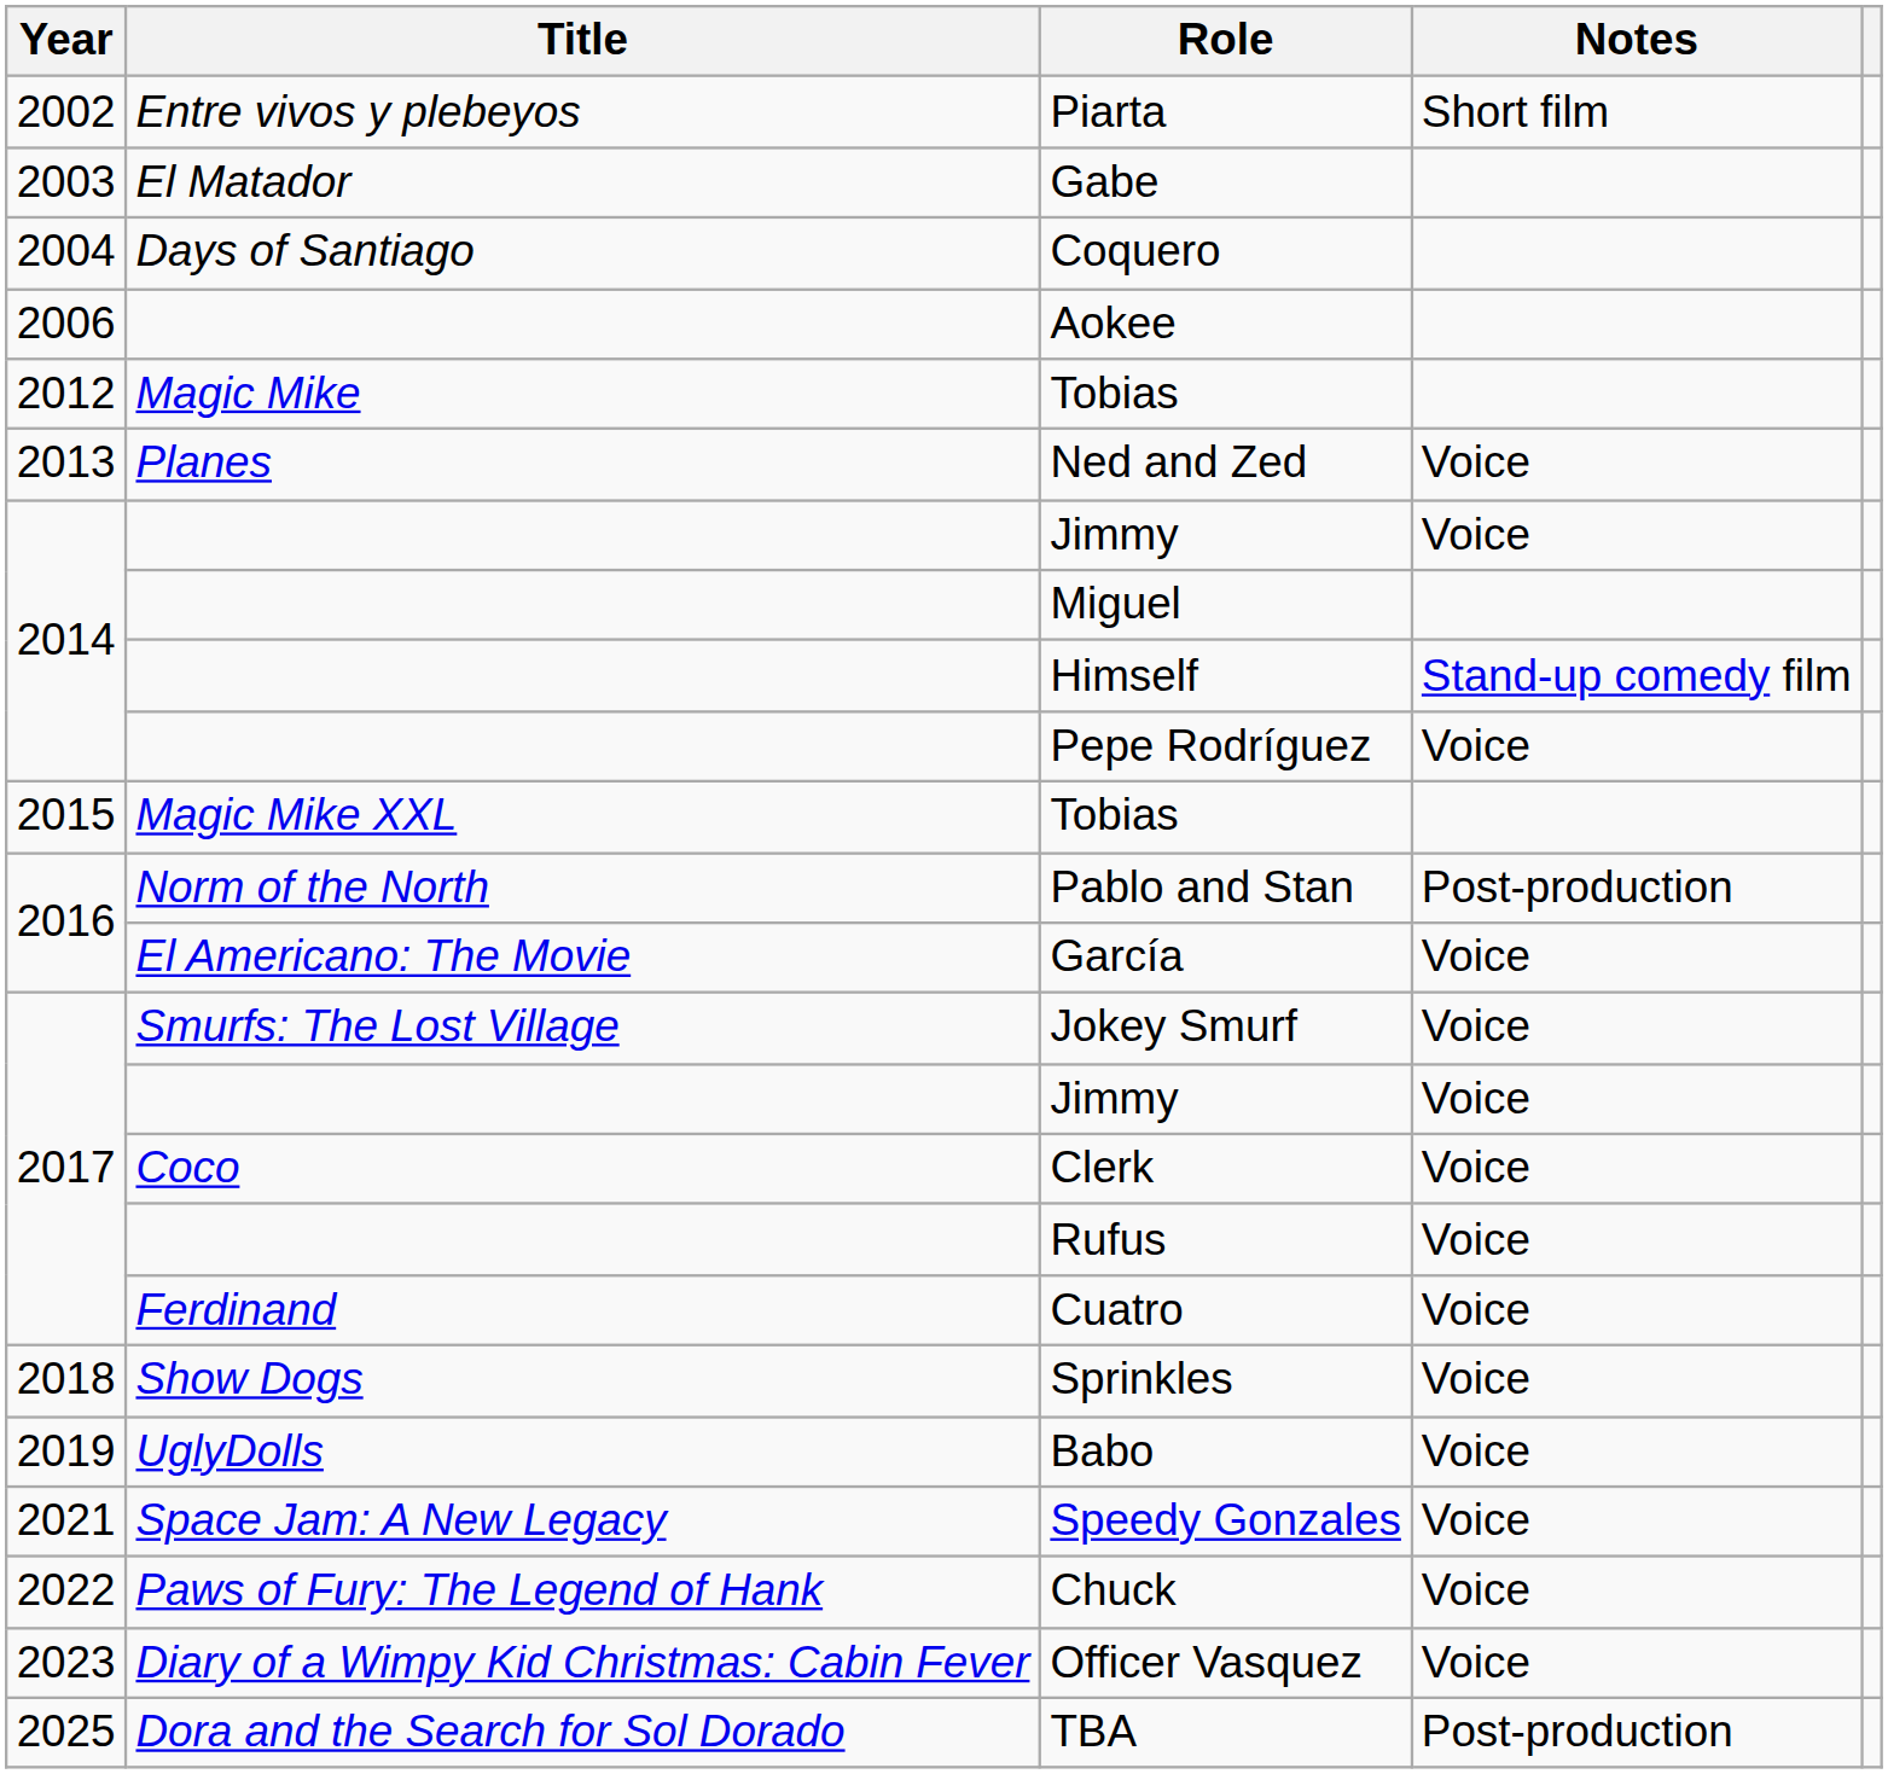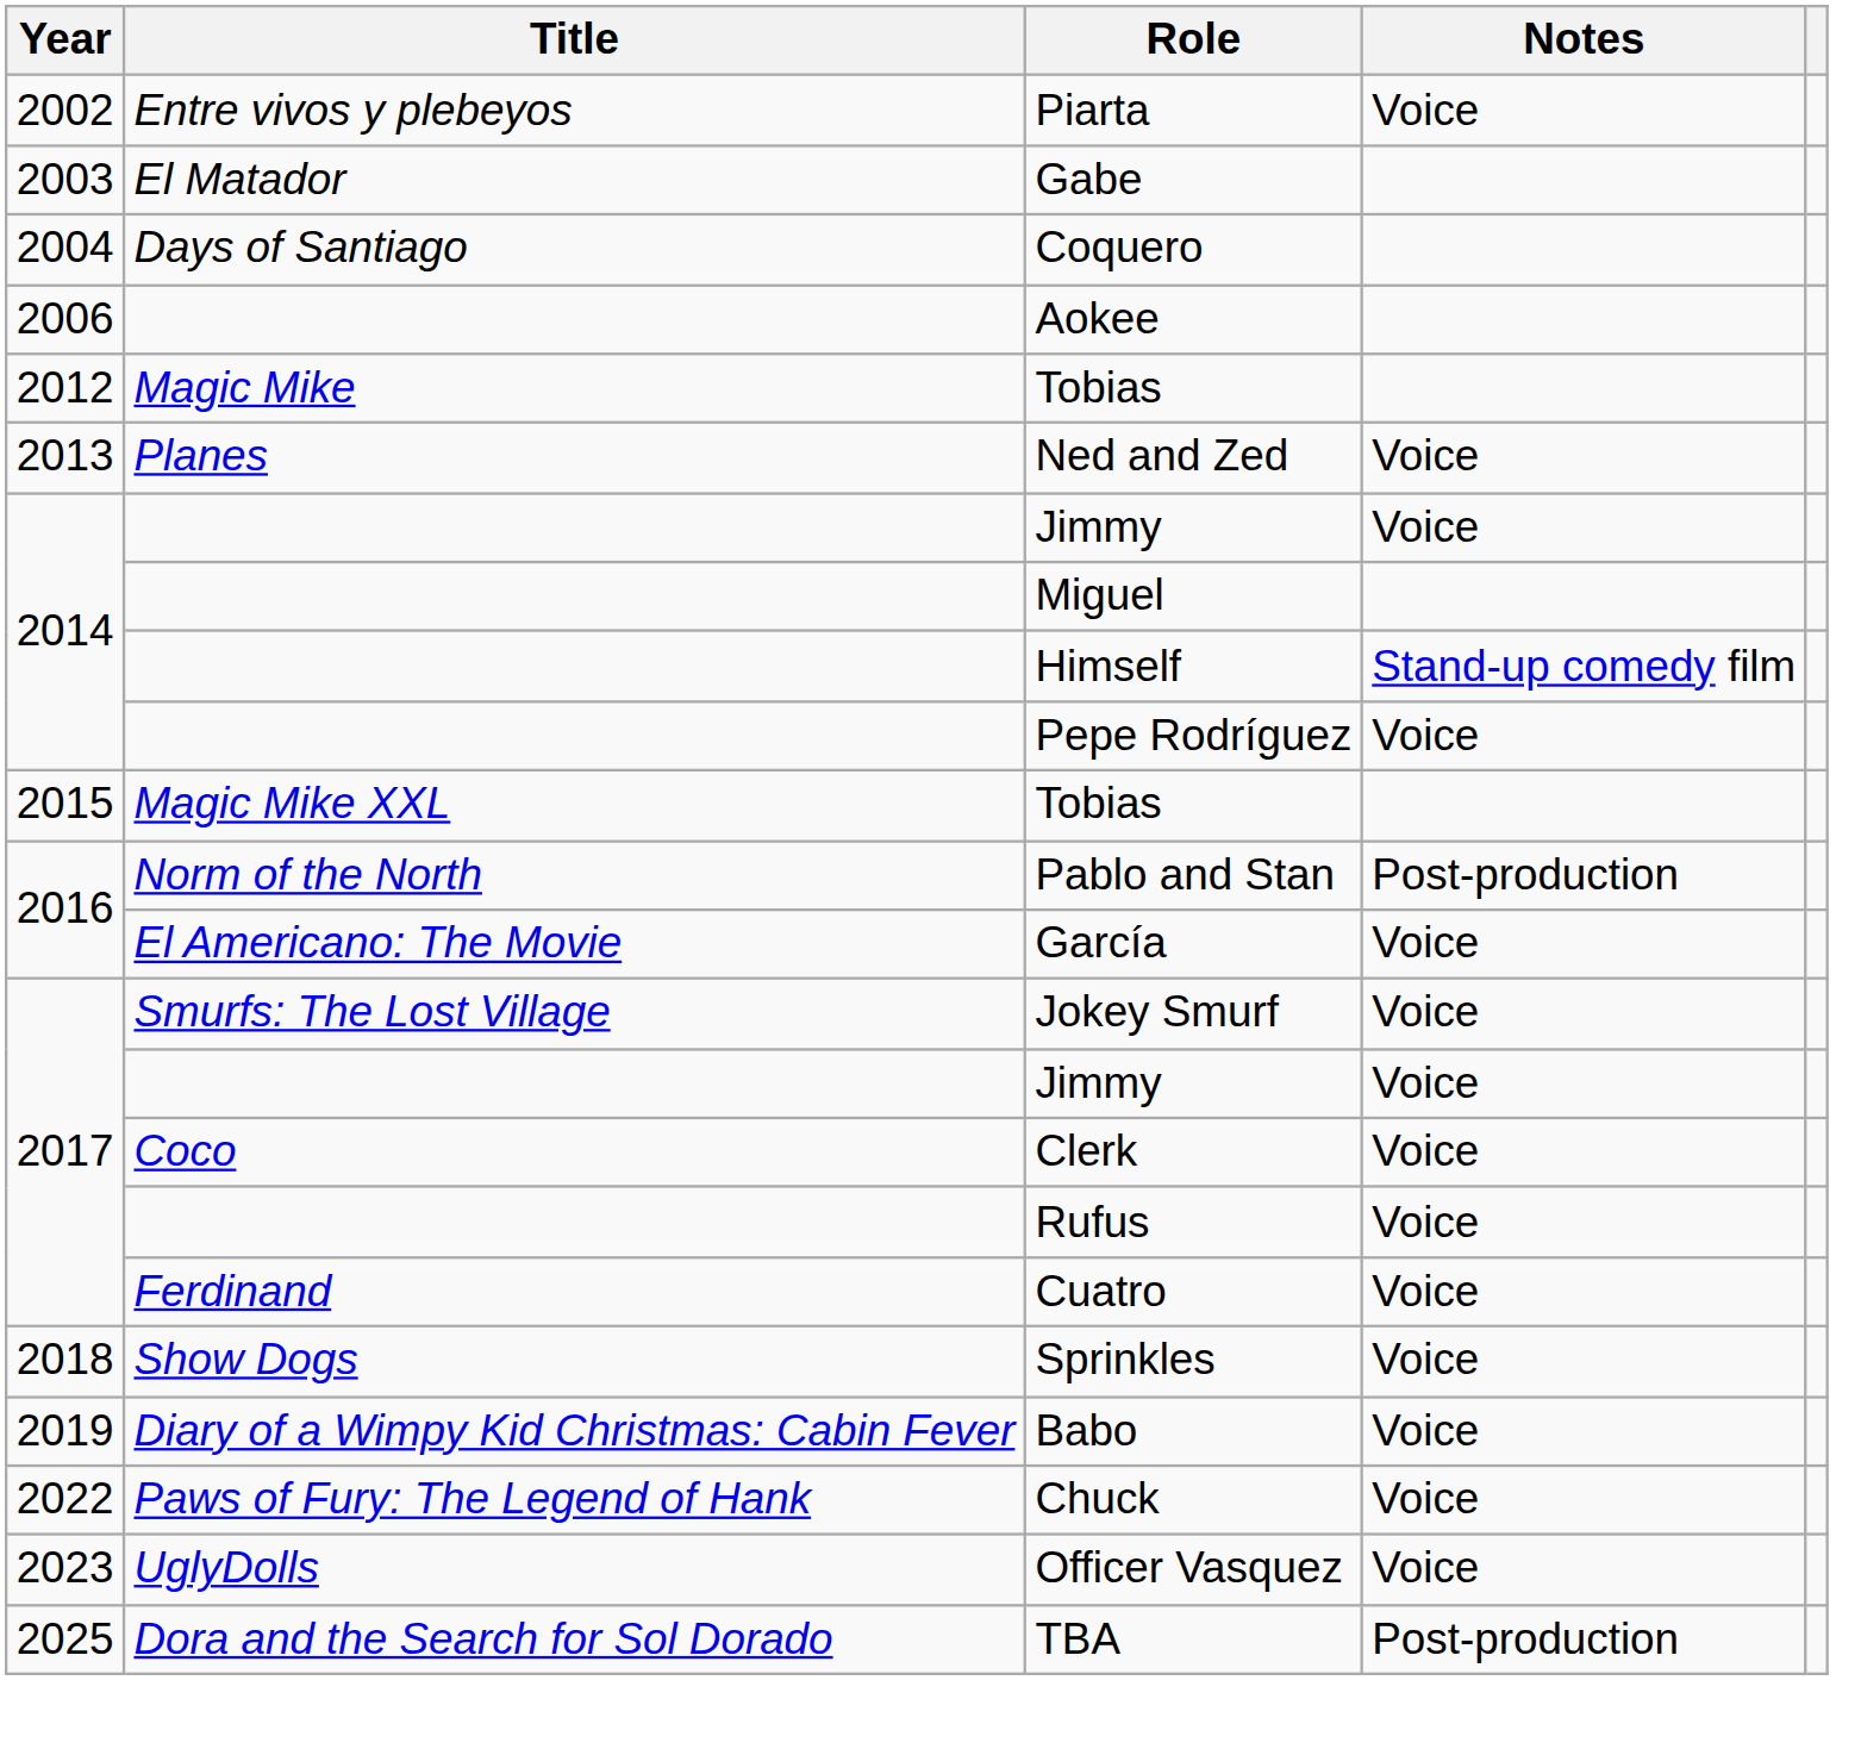Piarta | Notes: Short film -> Voice
Babo | Title: UglyDolls -> Diary of a Wimpy Kid Christmas: Cabin Fever
- row: 2021 | Space Jam: A New Legacy | Speedy Gonzales | Voice
Officer Vasquez | Title: Diary of a Wimpy Kid Christmas: Cabin Fever -> UglyDolls
